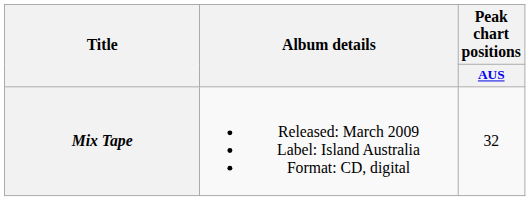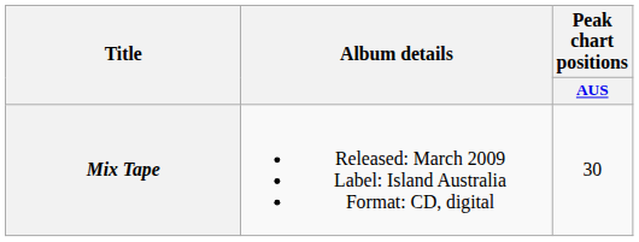Mix Tape | Peak chart positions / AUS: 32 -> 30
